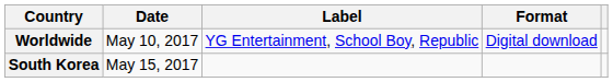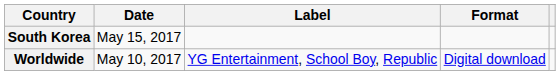rows swapped: Worldwide <-> South Korea
